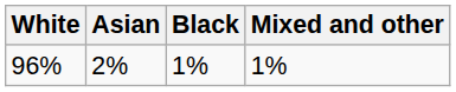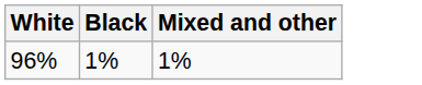- column: Asian | 2%
